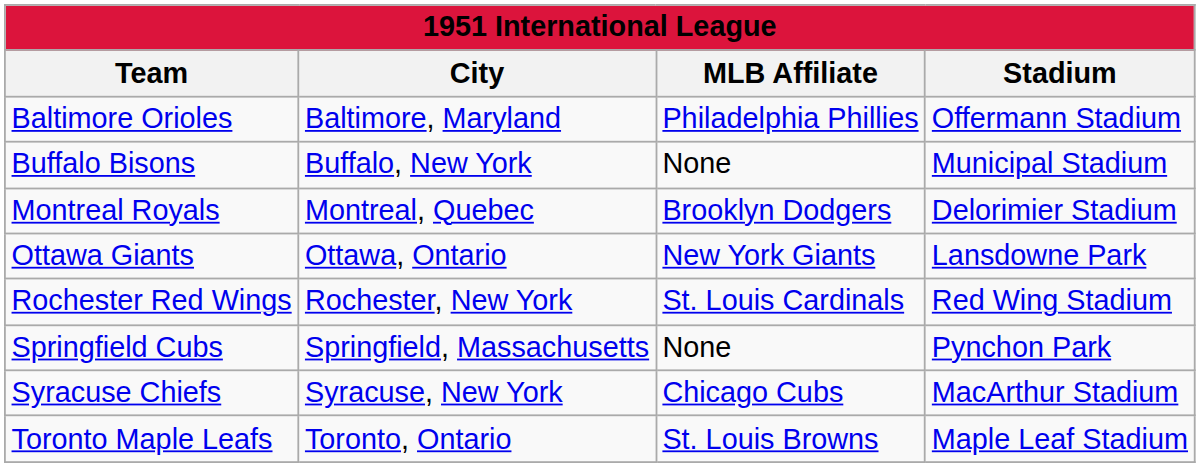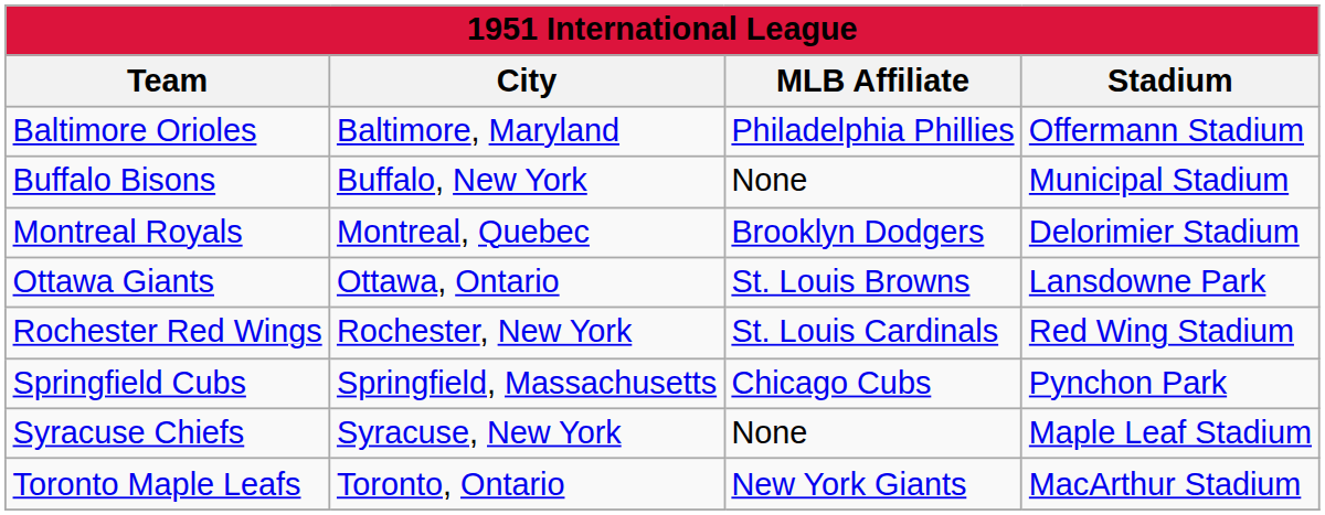Ottawa Giants | MLB Affiliate: New York Giants -> St. Louis Browns
Springfield Cubs | MLB Affiliate: None -> Chicago Cubs
Syracuse Chiefs | MLB Affiliate: Chicago Cubs -> None
Syracuse Chiefs | Stadium: MacArthur Stadium -> Maple Leaf Stadium
Toronto Maple Leafs | MLB Affiliate: St. Louis Browns -> New York Giants
Toronto Maple Leafs | Stadium: Maple Leaf Stadium -> MacArthur Stadium
